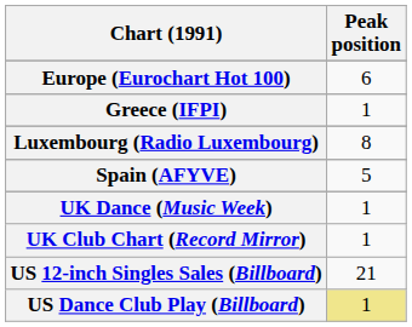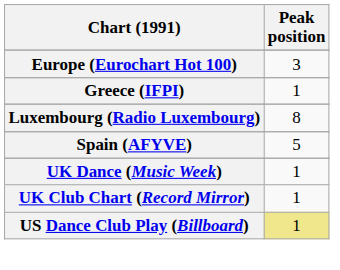Europe (Eurochart Hot 100) | Peak position: 6 -> 3
- row: US 12-inch Singles Sales (Billboard) | 21
